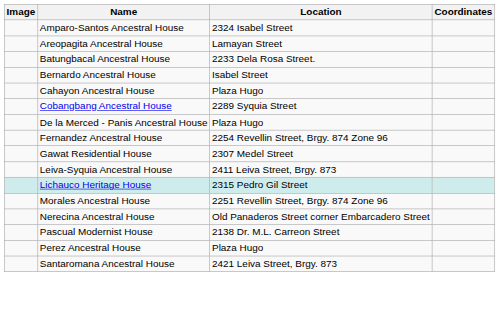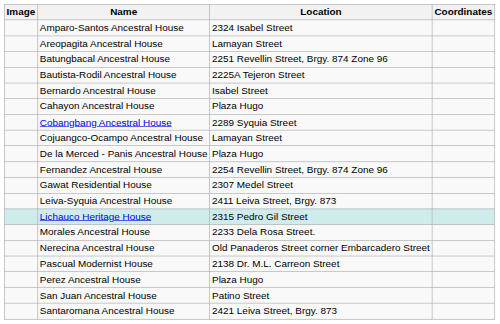Batungbacal Ancestral House | Location: 2233 Dela Rosa Street. -> 2251 Revellin Street, Brgy. 874 Zone 96
+ row: Bautista-Rodil Ancestral House | 2225A Tejeron Street
+ row: Cojuangco-Ocampo Ancestral House | Lamayan Street
Morales Ancestral House | Location: 2251 Revellin Street, Brgy. 874 Zone 96 -> 2233 Dela Rosa Street.
+ row: San Juan Ancestral House | Patino Street
